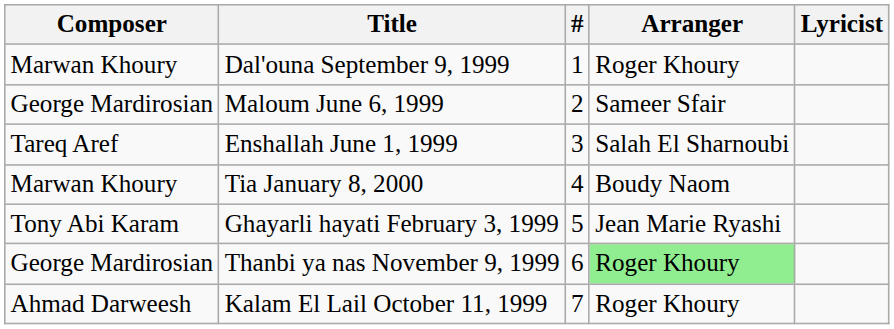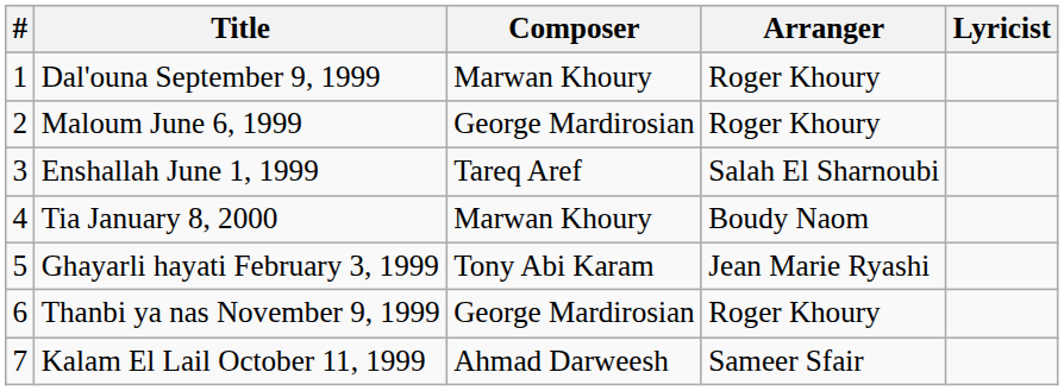columns swapped: # <-> Composer
Maloum June 6, 1999 | Arranger: Sameer Sfair -> Roger Khoury
Thanbi ya nas November 9, 1999 | Arranger: lightgreen background -> no background
Kalam El Lail October 11, 1999 | Arranger: Roger Khoury -> Sameer Sfair
